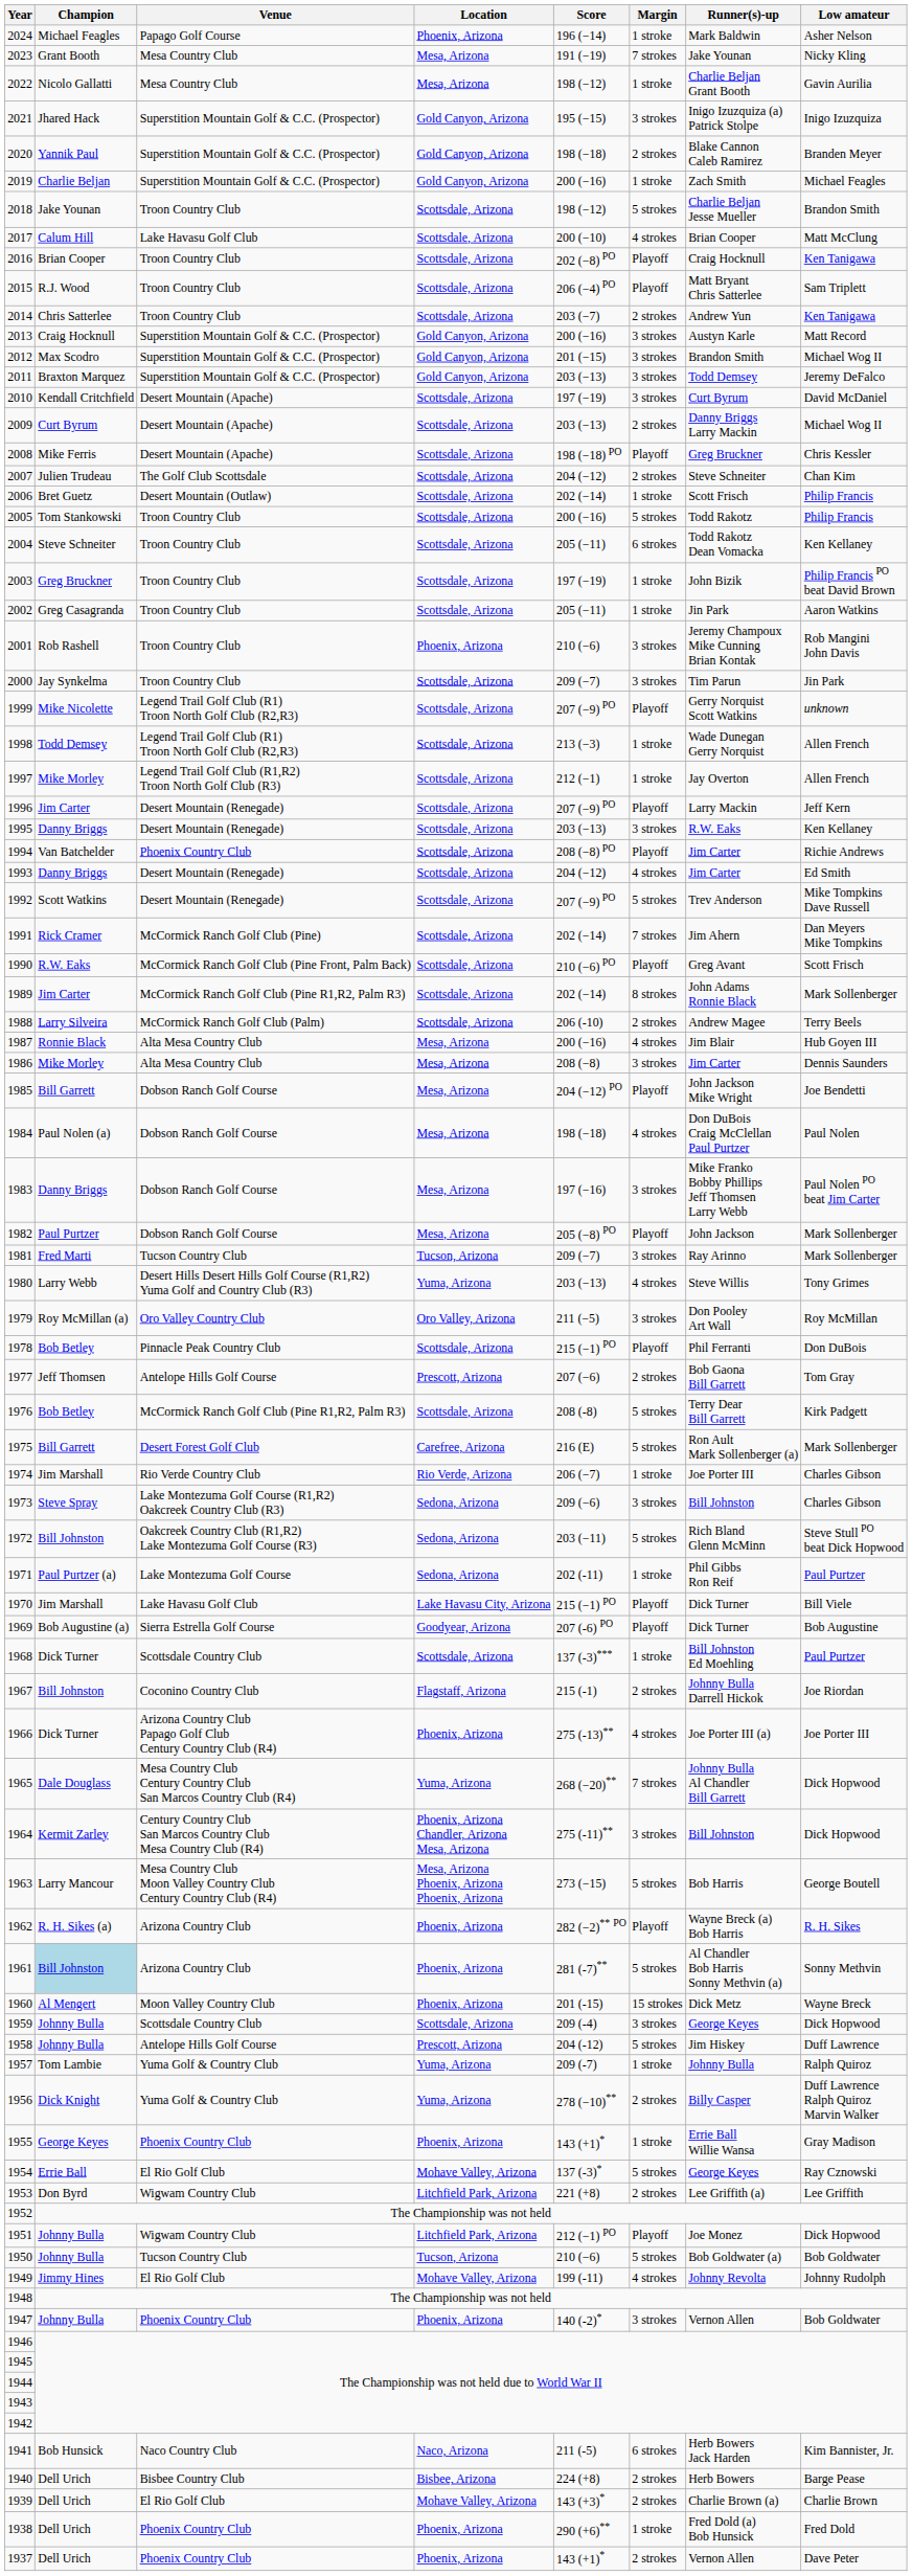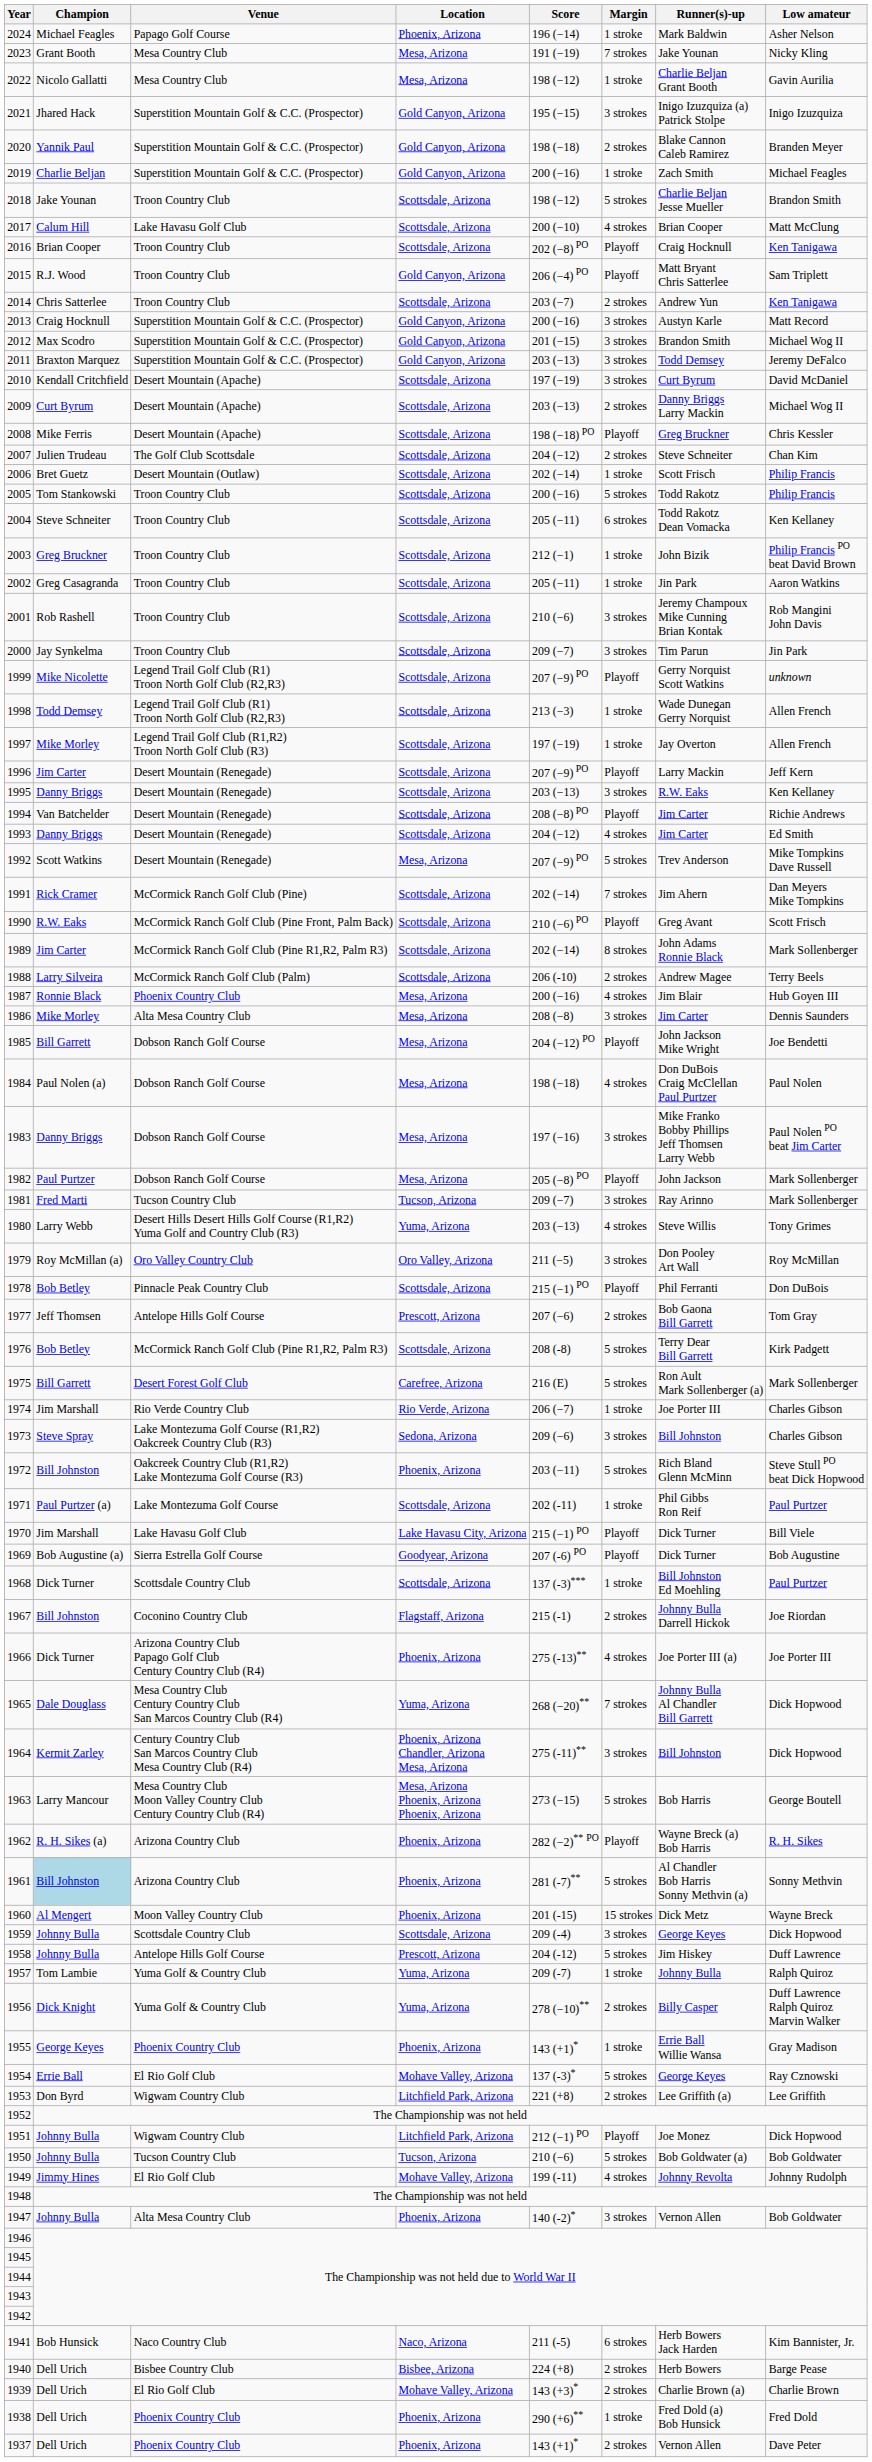2015 | Location: Scottsdale, Arizona -> Gold Canyon, Arizona
2003 | Score: 197 (−19) -> 212 (−1)
2001 | Location: Phoenix, Arizona -> Scottsdale, Arizona
1997 | Score: 212 (−1) -> 197 (−19)
1994 | Venue: Phoenix Country Club -> Desert Mountain (Renegade)
1992 | Location: Scottsdale, Arizona -> Mesa, Arizona
1987 | Venue: Alta Mesa Country Club -> Phoenix Country Club
1972 | Location: Sedona, Arizona -> Phoenix, Arizona
1971 | Location: Sedona, Arizona -> Scottsdale, Arizona
1947 | Venue: Phoenix Country Club -> Alta Mesa Country Club
